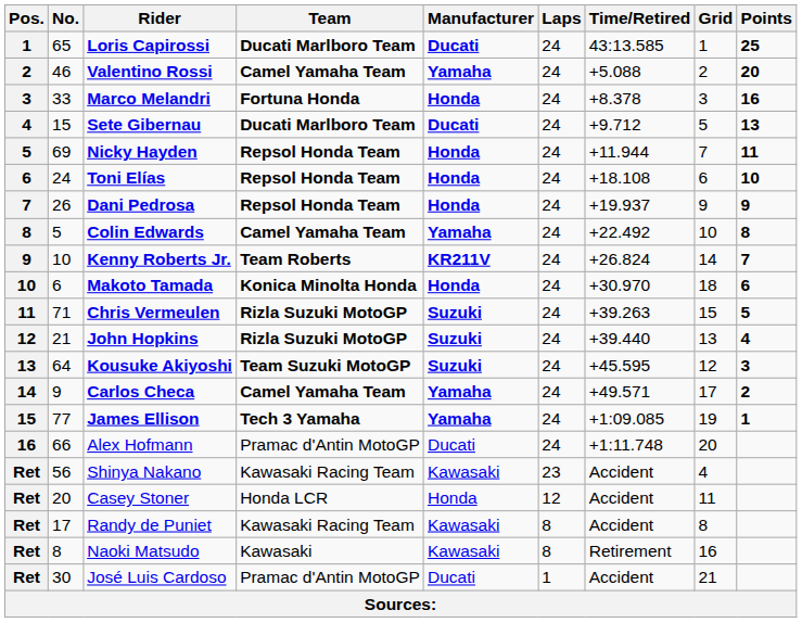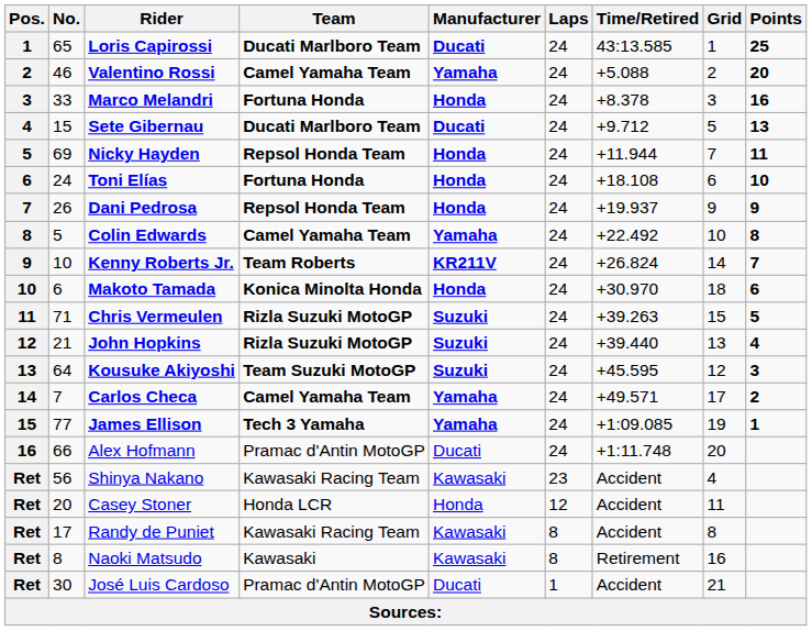Toni Elías | Team: Repsol Honda Team -> Fortuna Honda
Carlos Checa | No.: 9 -> 7
